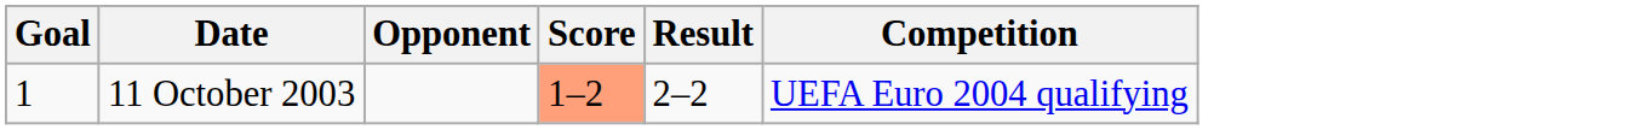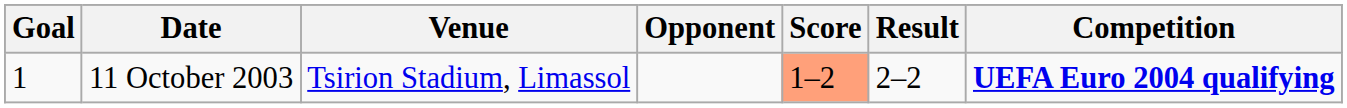+ column: Venue | Tsirion Stadium, Limassol
11 October 2003 | Competition: normal -> bold
